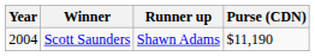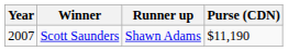Scott Saunders | Year: 2004 -> 2007
